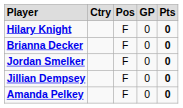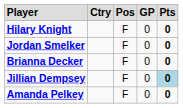rows swapped: Brianna Decker <-> Jordan Smelker
Jillian Dempsey | column 5: no background -> lightblue background
